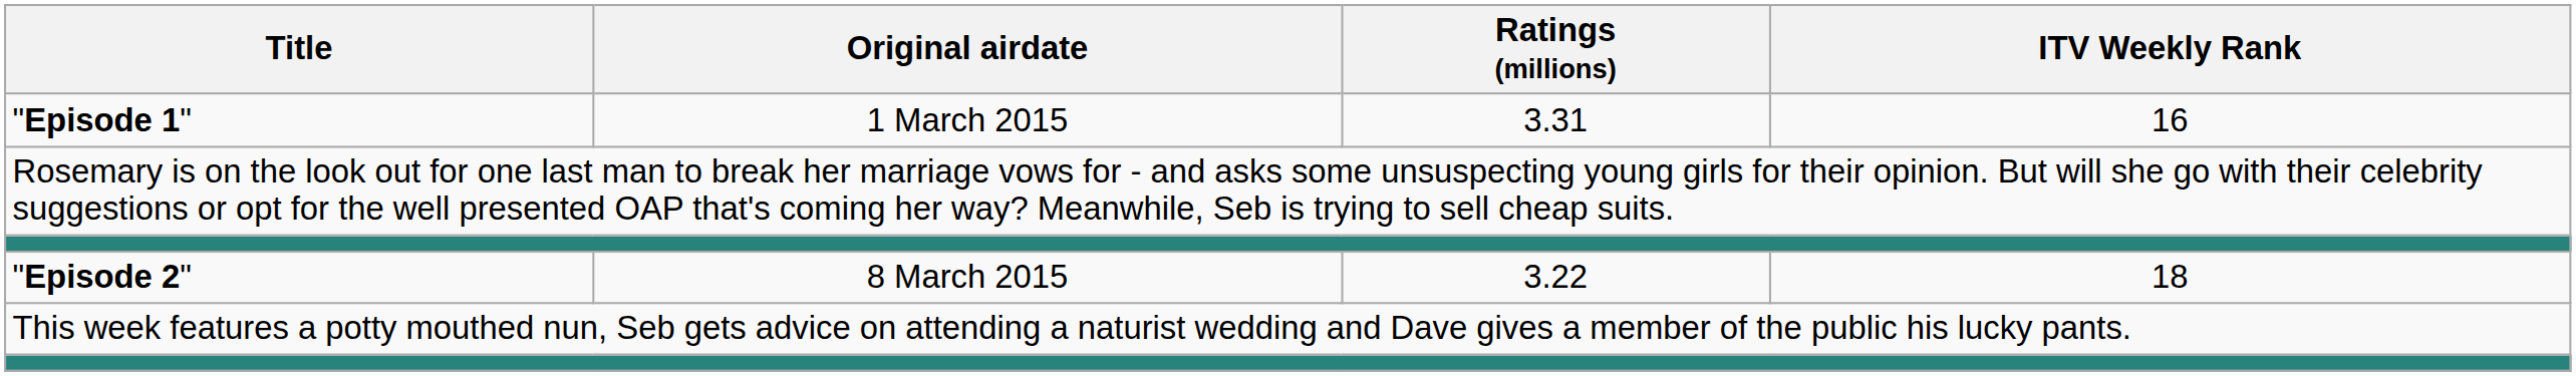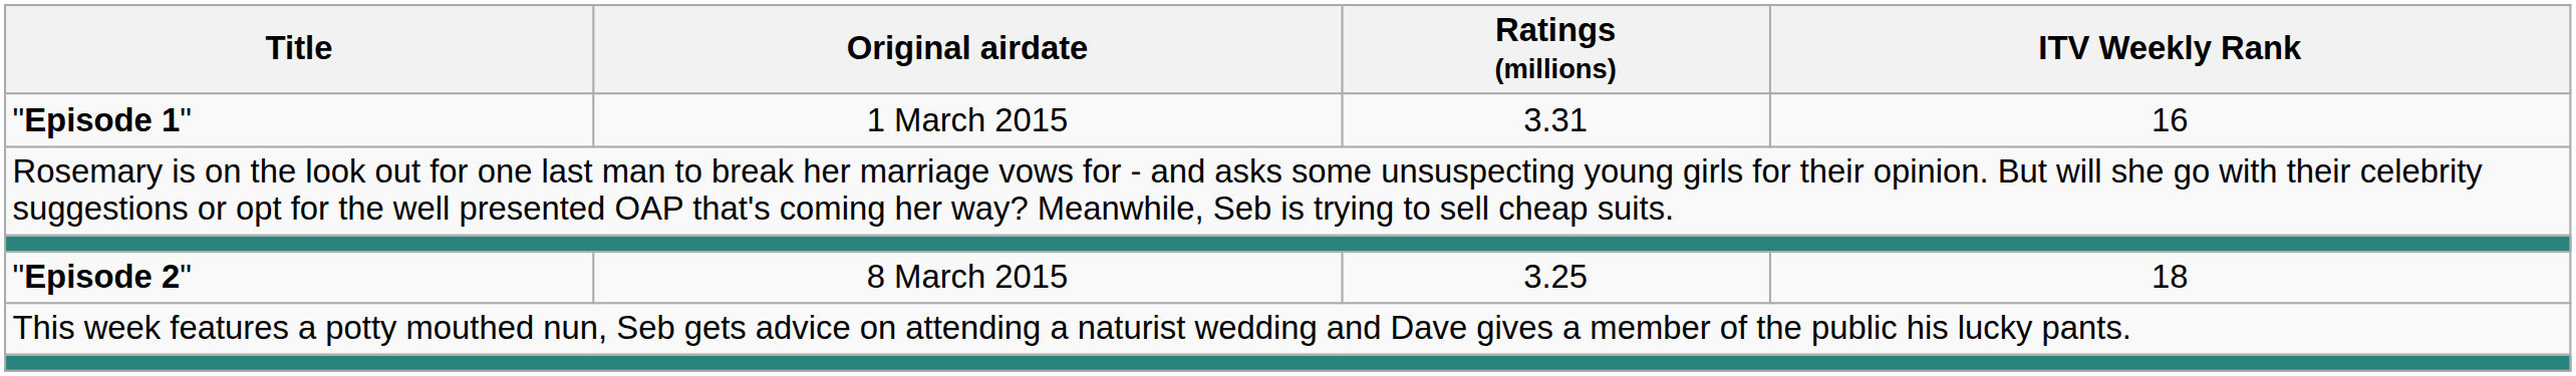"Episode 2" | Ratings (millions): 3.22 -> 3.25
